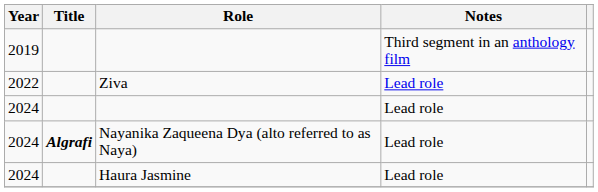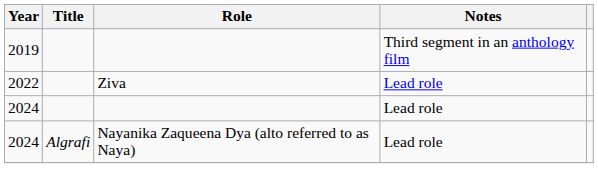Nayanika Zaqueena Dya (alto referred to as Naya) | Title: bold -> normal
- row: 2024 | Haura Jasmine | Lead role
